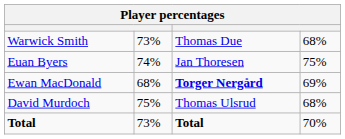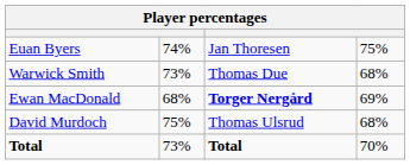rows swapped: Euan Byers <-> Warwick Smith
